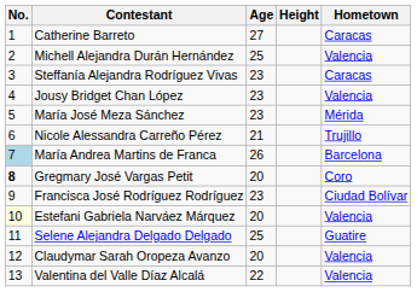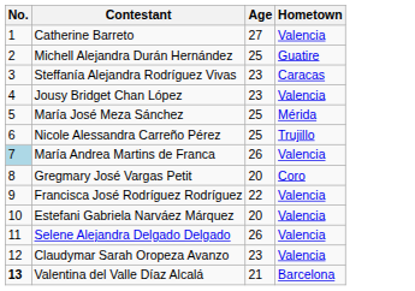- column: Height
Catherine Barreto | Hometown: Caracas -> Valencia
Michell Alejandra Durán Hernández | Hometown: Valencia -> Guatire
María José Meza Sánchez | Age: 23 -> 25
Nicole Alessandra Carreño Pérez | Age: 21 -> 25
María Andrea Martins de Franca | Hometown: Barcelona -> Valencia
Gregmary José Vargas Petit | No.: bold -> normal
Francisca José Rodríguez Rodríguez | Age: 23 -> 22
Francisca José Rodríguez Rodríguez | Hometown: Ciudad Bolívar -> Valencia
Estefani Gabriela Narváez Márquez | No.: lightyellow background -> no background
Selene Alejandra Delgado Delgado | Age: 25 -> 26
Selene Alejandra Delgado Delgado | Hometown: Guatire -> Valencia
Claudymar Sarah Oropeza Avanzo | Age: 20 -> 23
Valentina del Valle Díaz Alcalá | No.: normal -> bold
Valentina del Valle Díaz Alcalá | Age: 22 -> 21
Valentina del Valle Díaz Alcalá | Hometown: Valencia -> Barcelona
